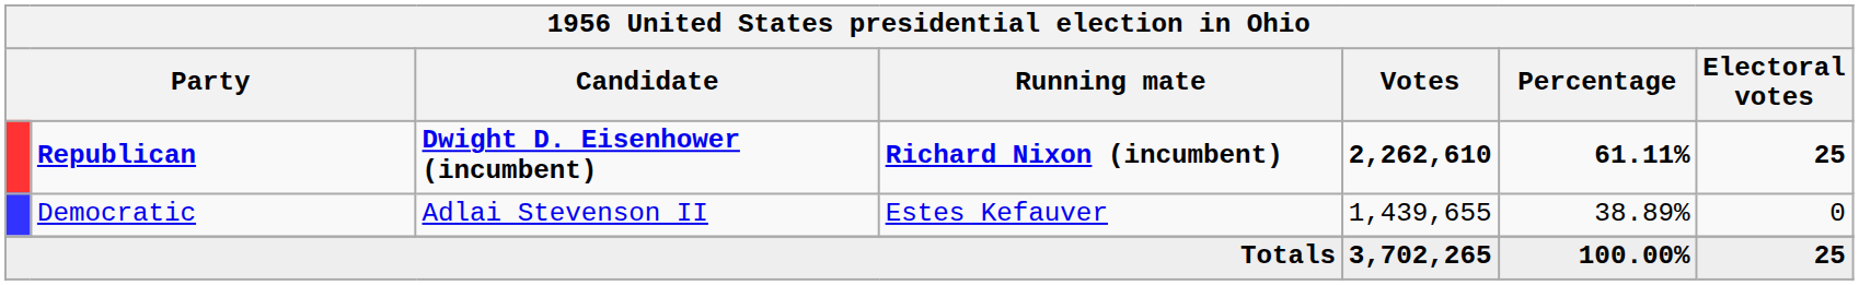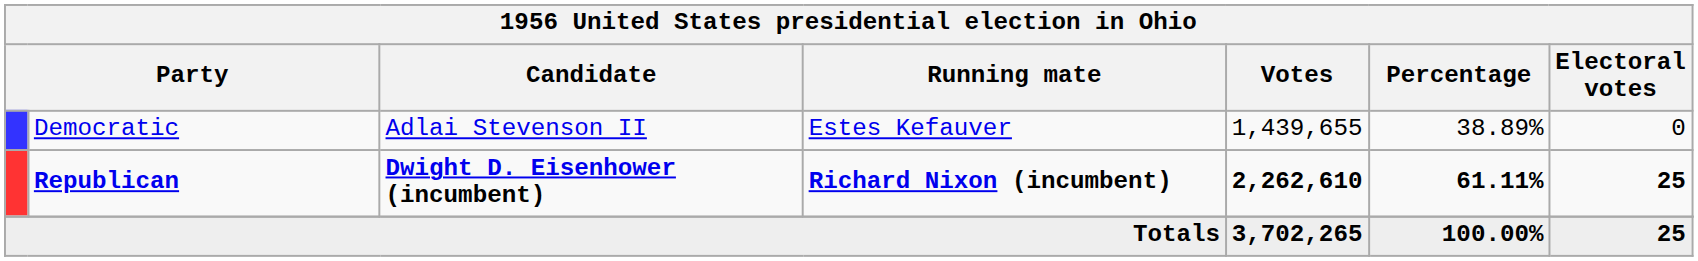rows swapped: Republican <-> Democratic
